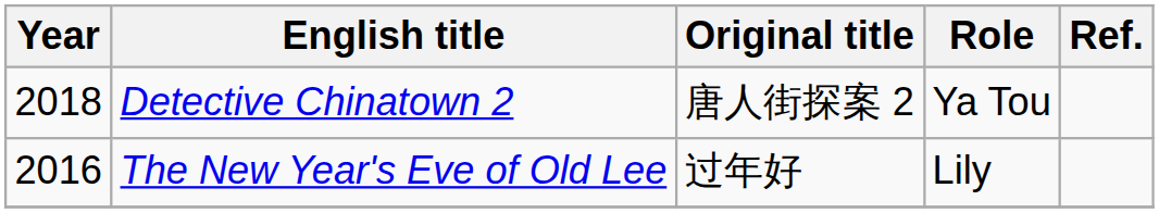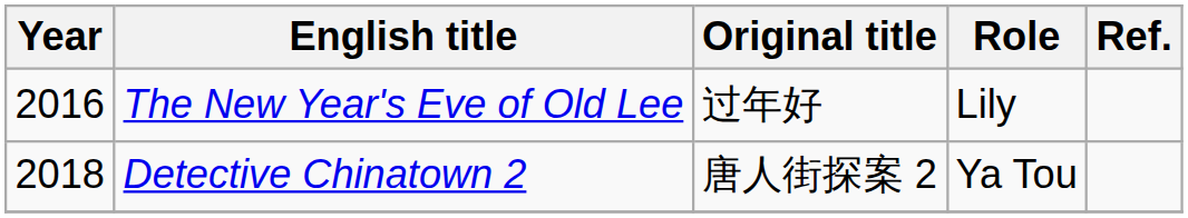rows swapped: The New Year's Eve of Old Lee <-> Detective Chinatown 2
